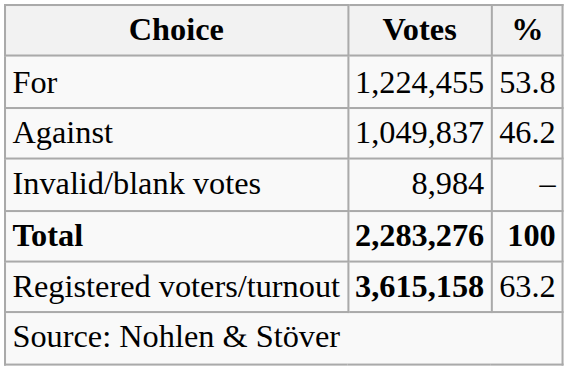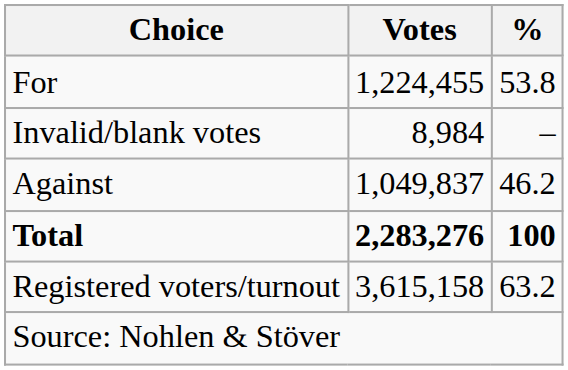rows swapped: Against <-> Invalid/blank votes
Registered voters/turnout | Votes: bold -> normal
